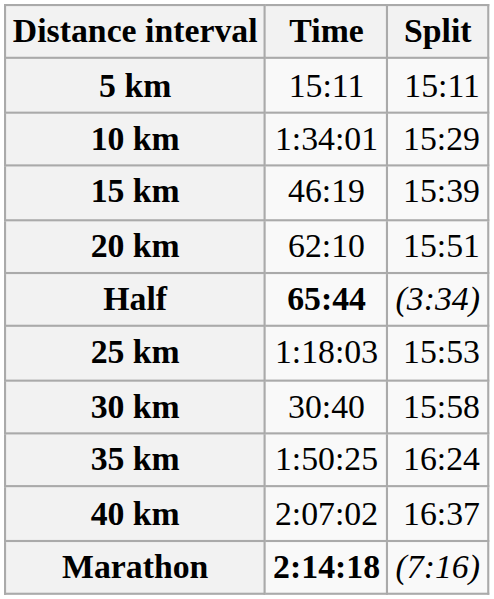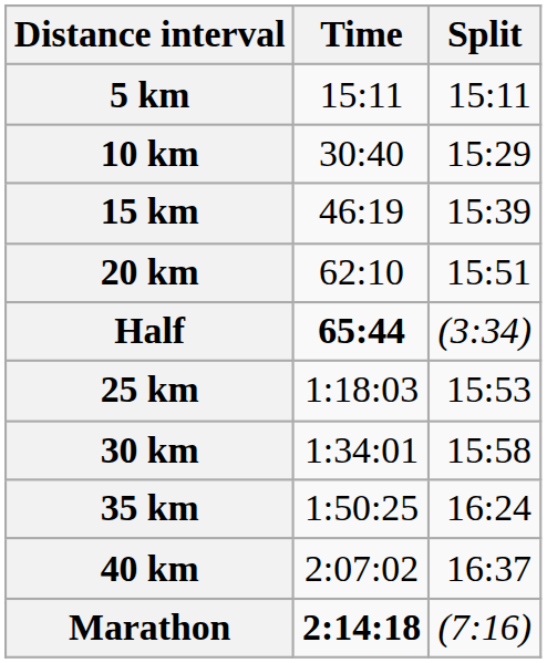10 km | Time: 1:34:01 -> 30:40
30 km | Time: 30:40 -> 1:34:01
